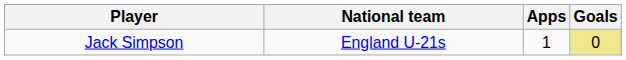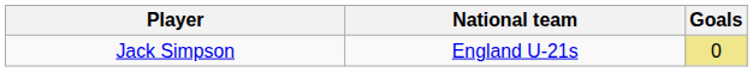- column: Apps | 1
